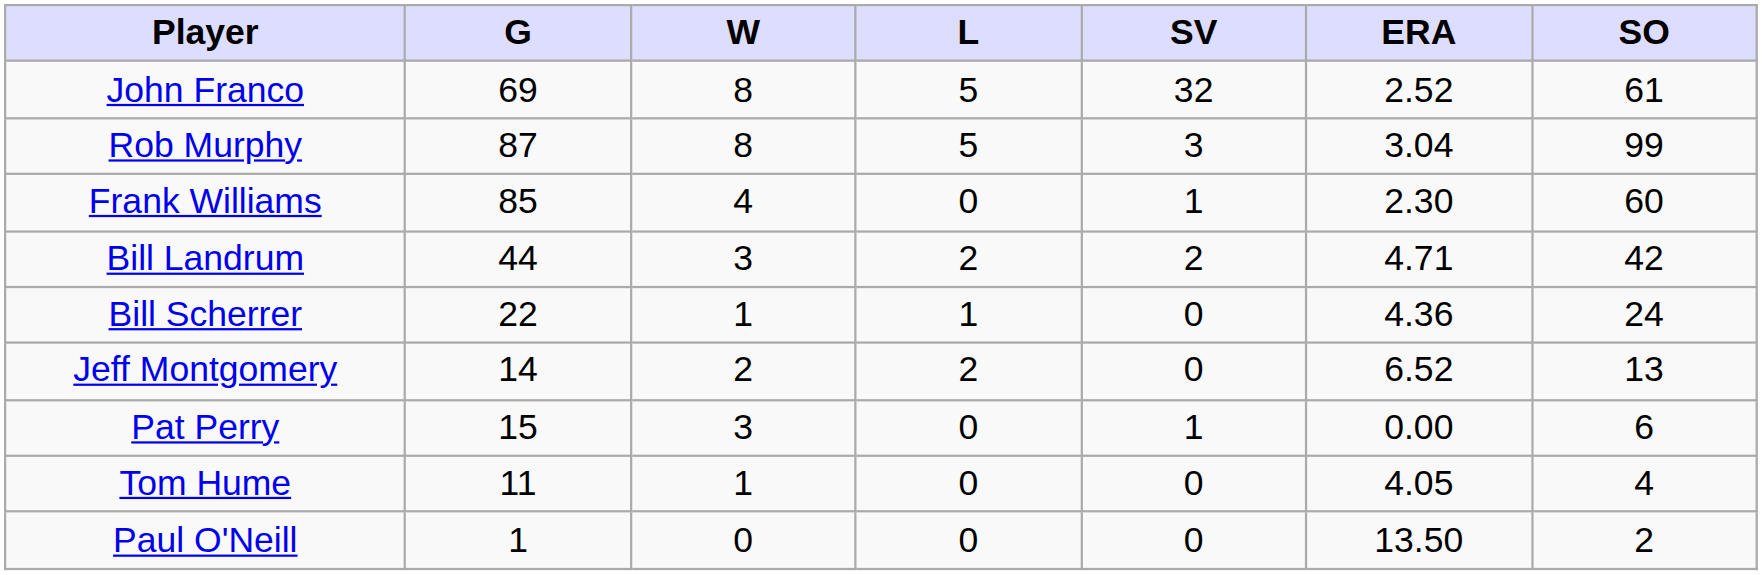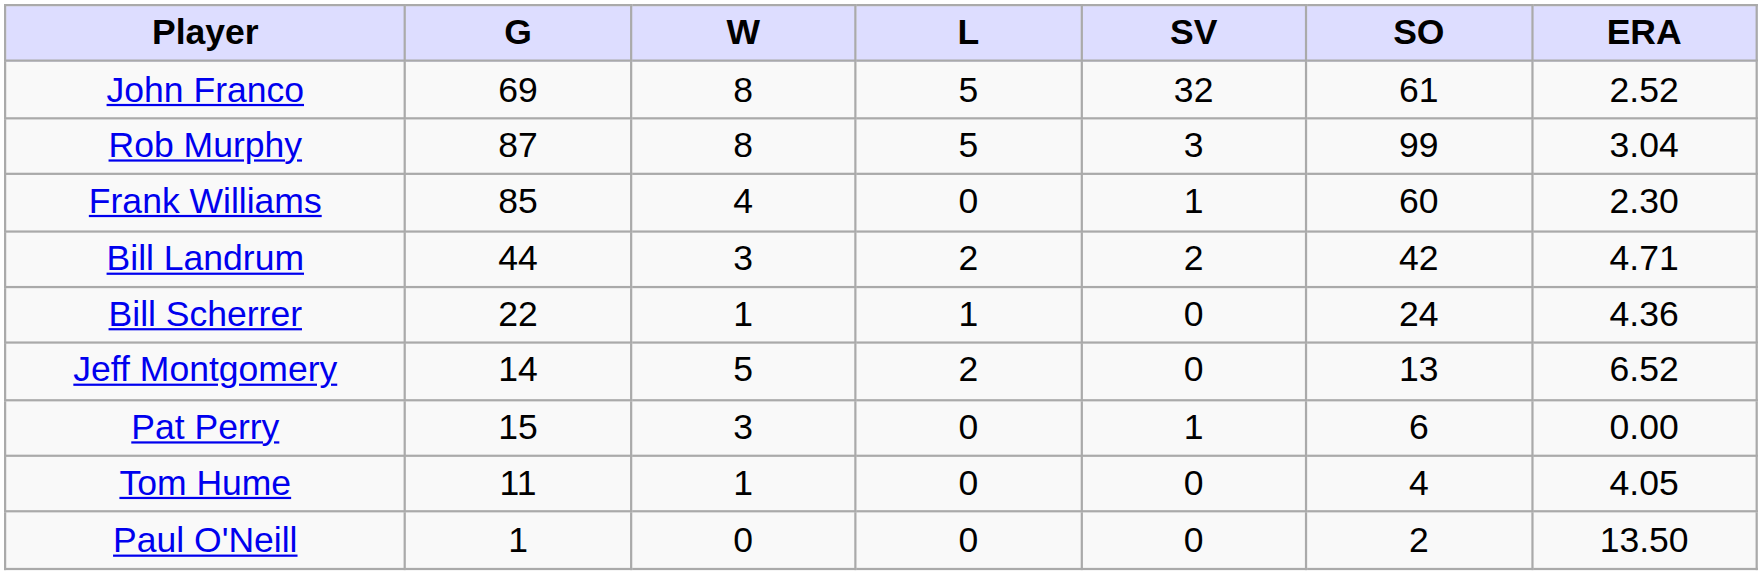columns swapped: ERA <-> SO
Jeff Montgomery | W: 2 -> 5
